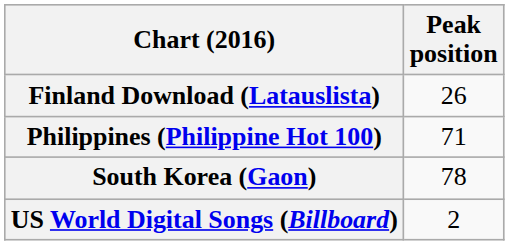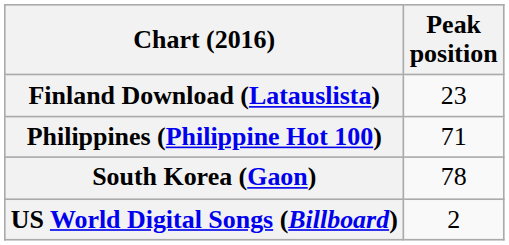Finland Download (Latauslista) | Peak position: 26 -> 23
